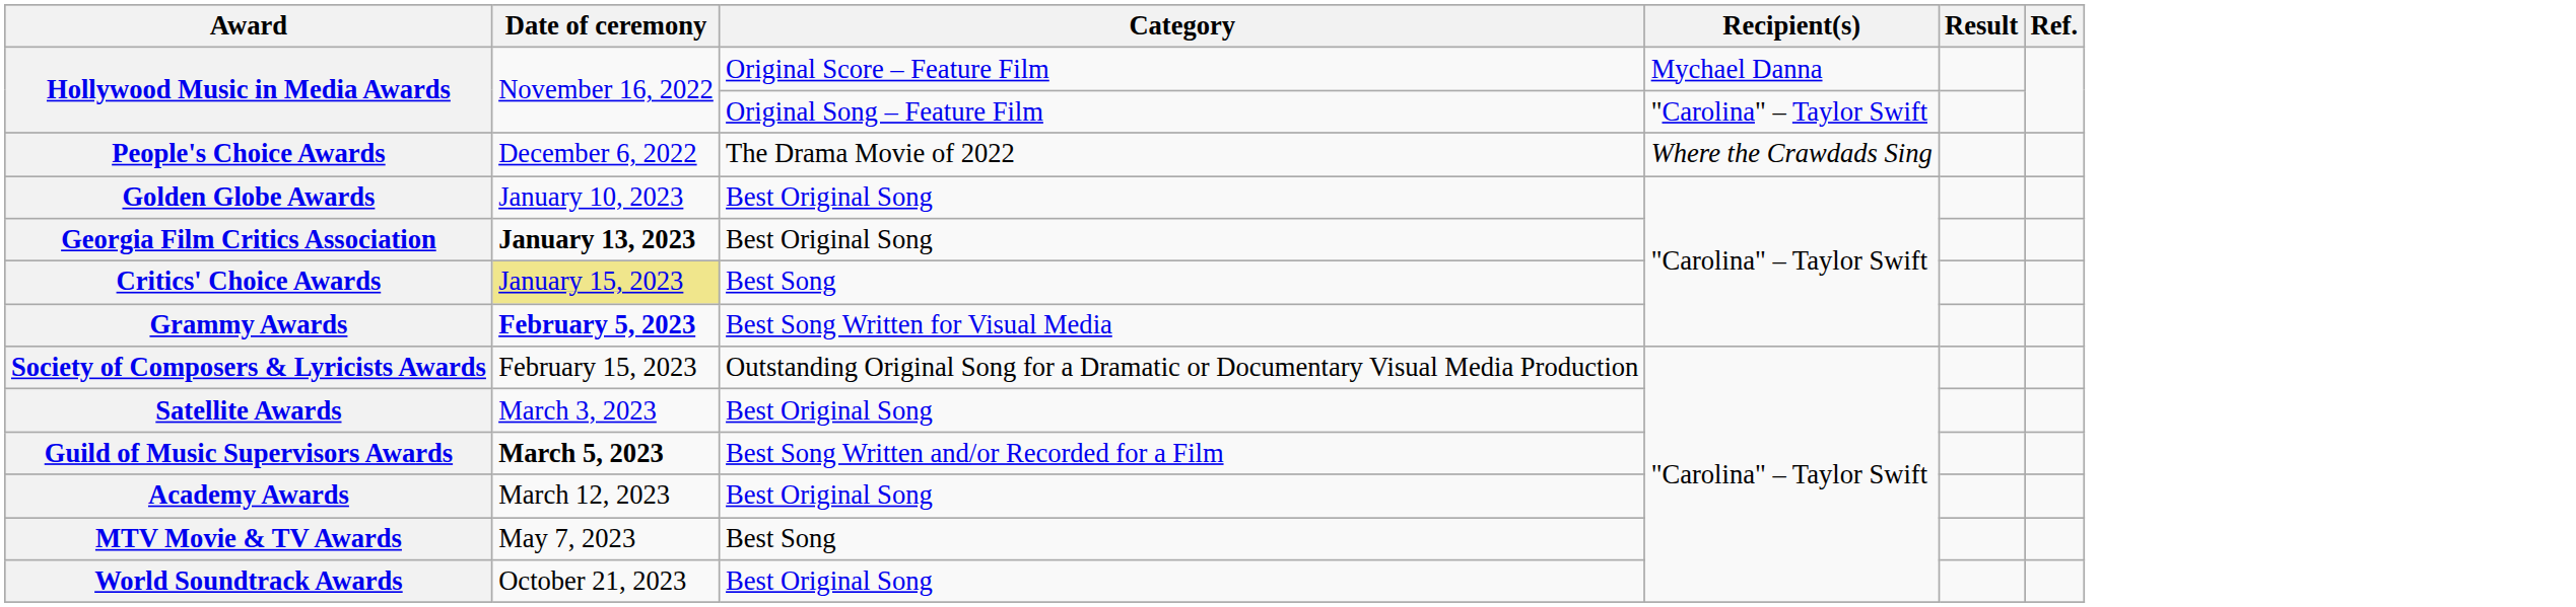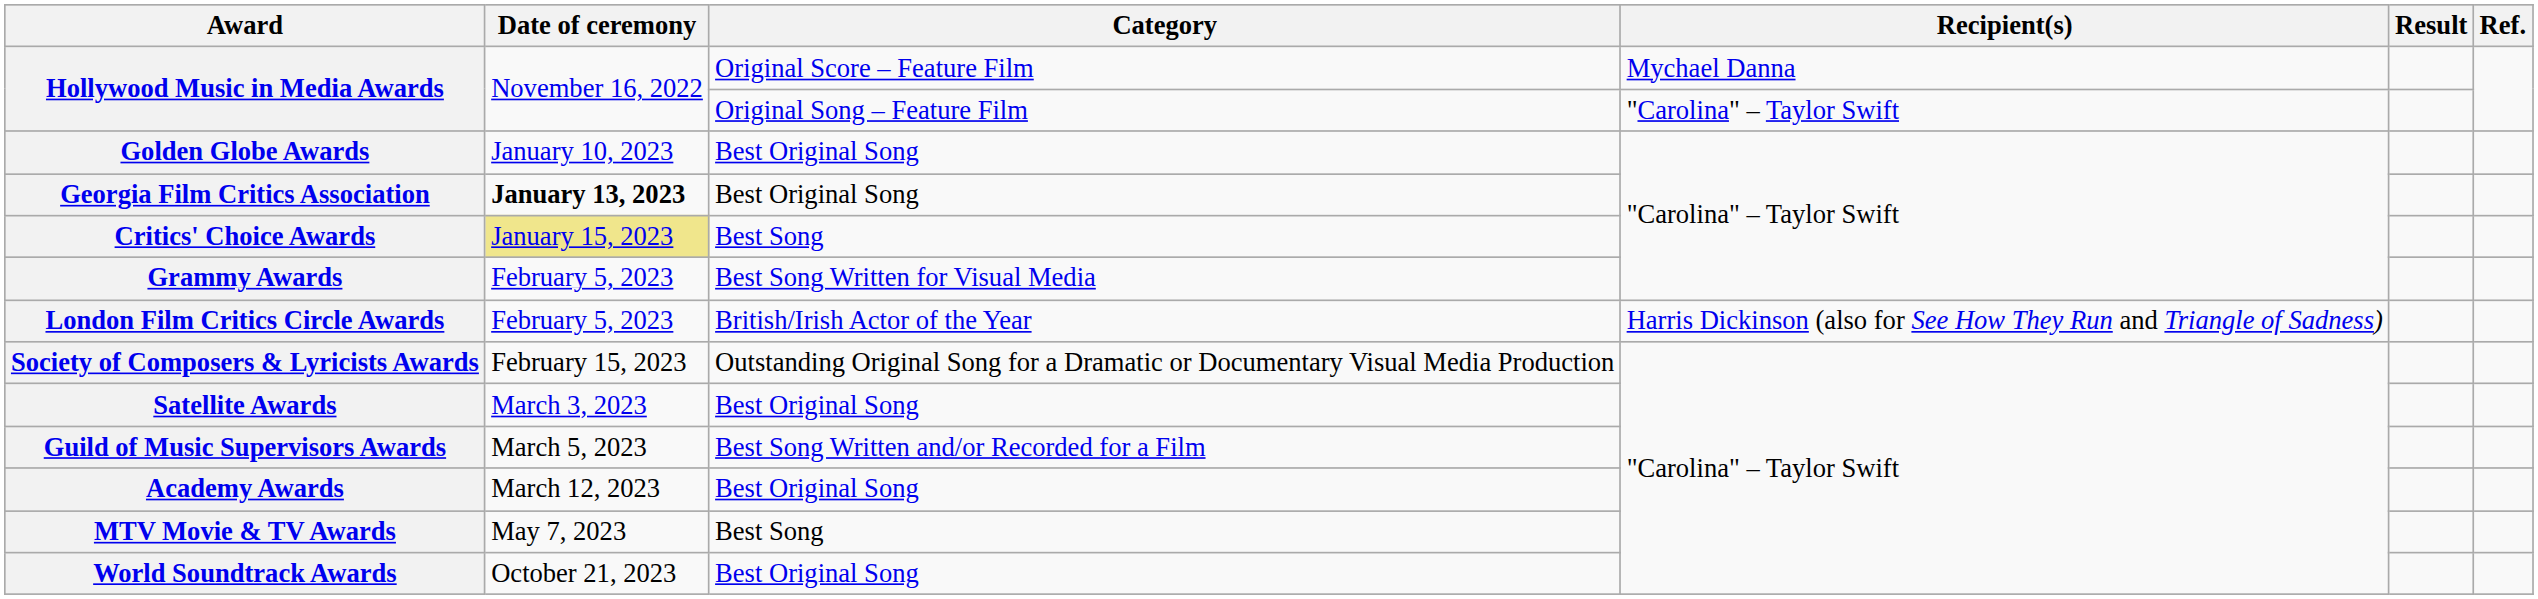- row: People's Choice Awards | December 6, 2022 | The Drama Movie of 2022 | Where the Crawdads Sing
Grammy Awards | Date of ceremony: bold -> normal
+ row: London Film Critics Circle Awards | February 5, 2023 | British/Irish Actor of the Year | Harris Dickinson (also for See How They Run and Triangle of Sadness)
Guild of Music Supervisors Awards | Date of ceremony: bold -> normal
